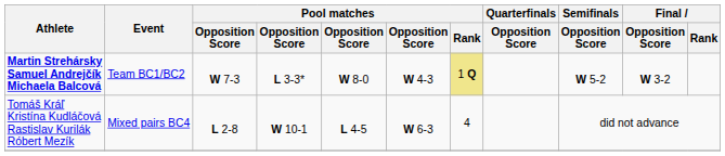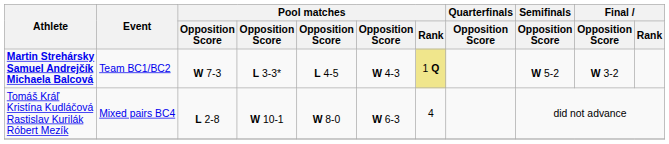Martin Strehársky Samuel Andrejčík Michaela Balcová | column 5: W 8-0 -> L 4-5
Tomáš Kráľ Kristína Kudláčová Rastislav Kurilák Róbert Mezík | column 5: L 4-5 -> W 8-0
